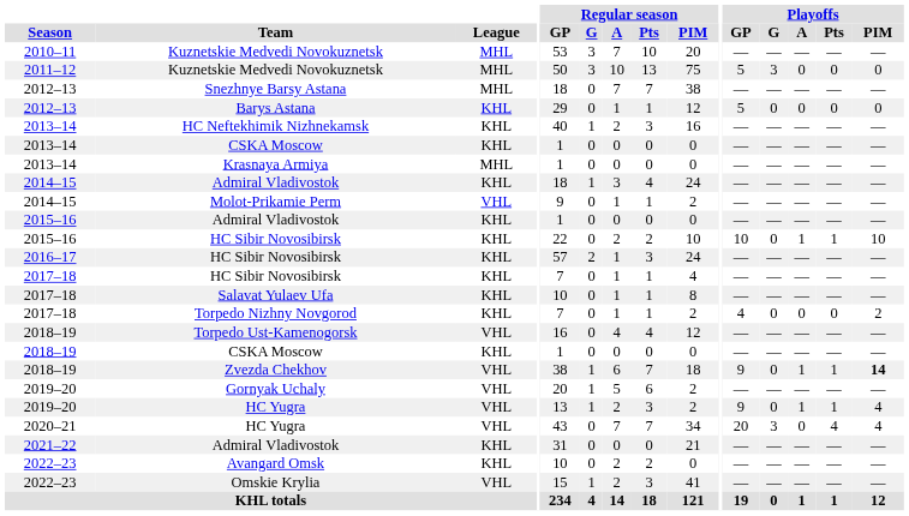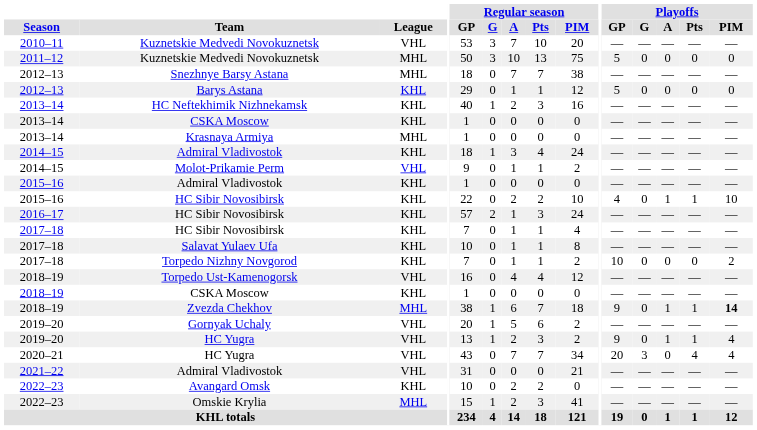2010–11 / Kuznetskie Medvedi Novokuznetsk | League: MHL -> VHL
2011–12 / Kuznetskie Medvedi Novokuznetsk | Playoffs / G: 3 -> 0
2015–16 / HC Sibir Novosibirsk | Playoffs / GP: 10 -> 4
Torpedo Nizhny Novgorod | Playoffs / GP: 4 -> 10
Zvezda Chekhov | League: VHL -> MHL
2021–22 / Admiral Vladivostok | League: KHL -> VHL
Omskie Krylia | League: VHL -> MHL
